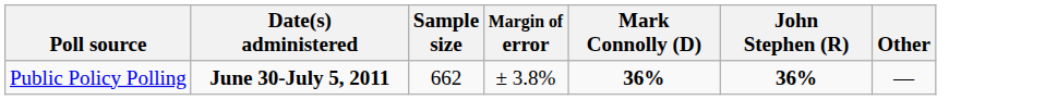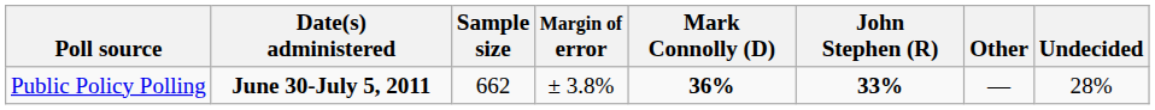+ column: Undecided | 28%
Public Policy Polling | John Stephen (R): 36% -> 33%
